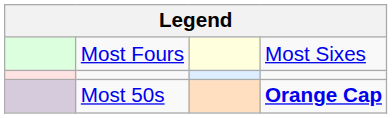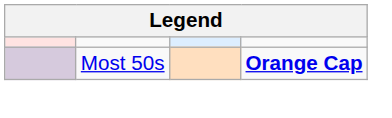- row: Most Fours | Most Sixes
